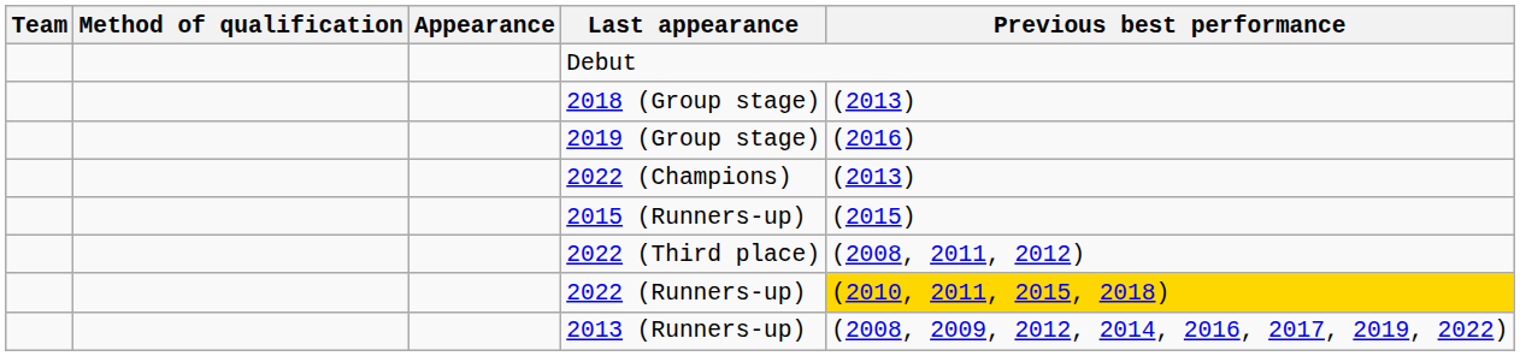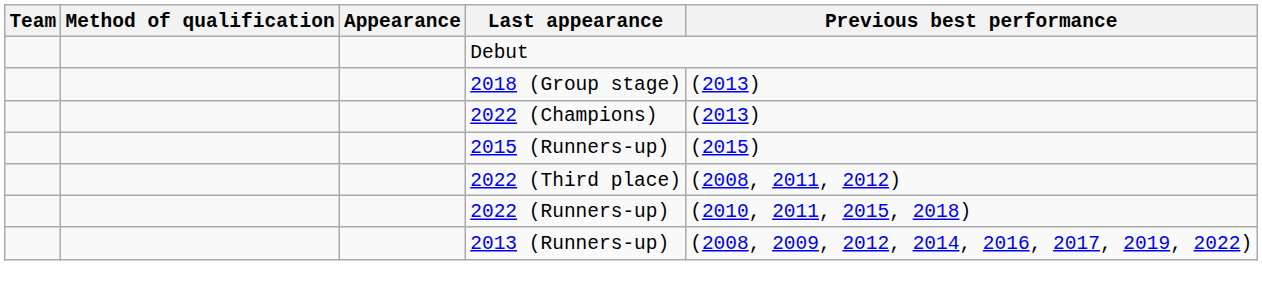- row: 2019 (Group stage) | (2016)
2022 (Runners-up) | Previous best performance: gold background -> no background
